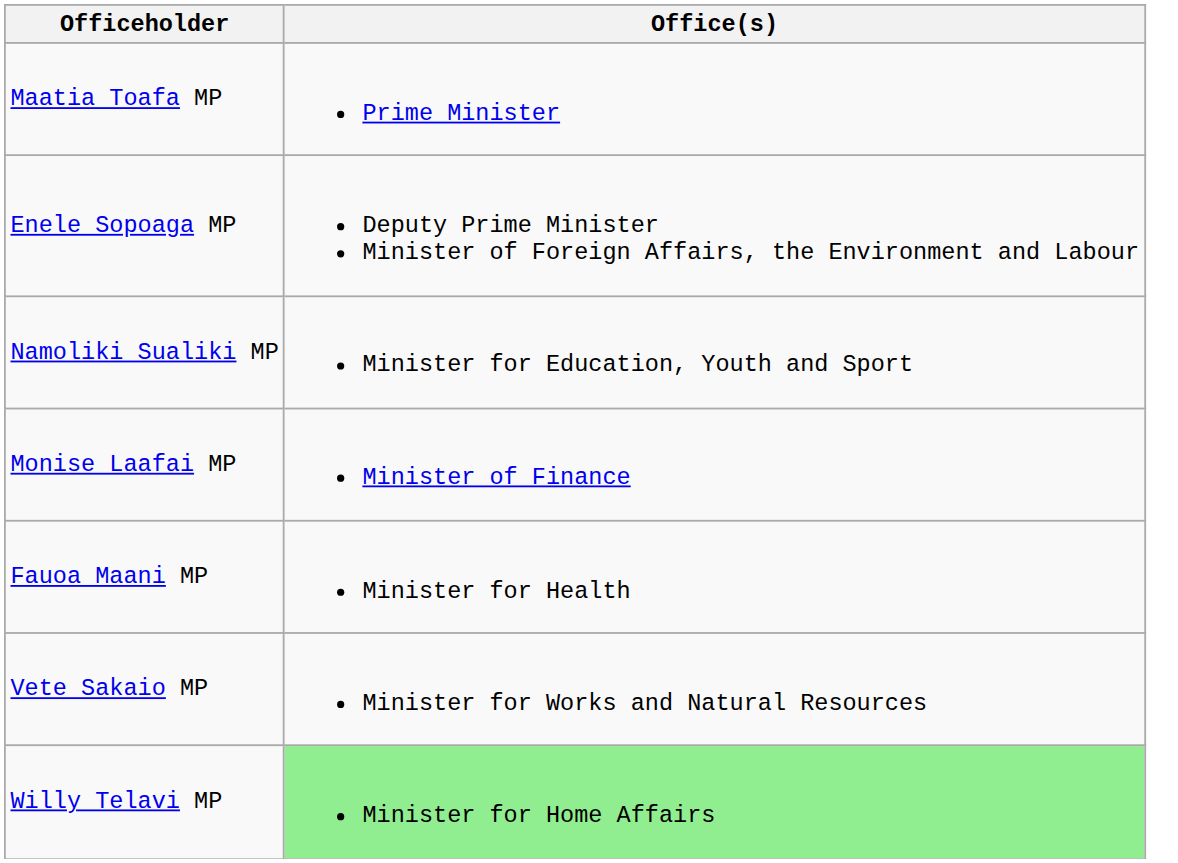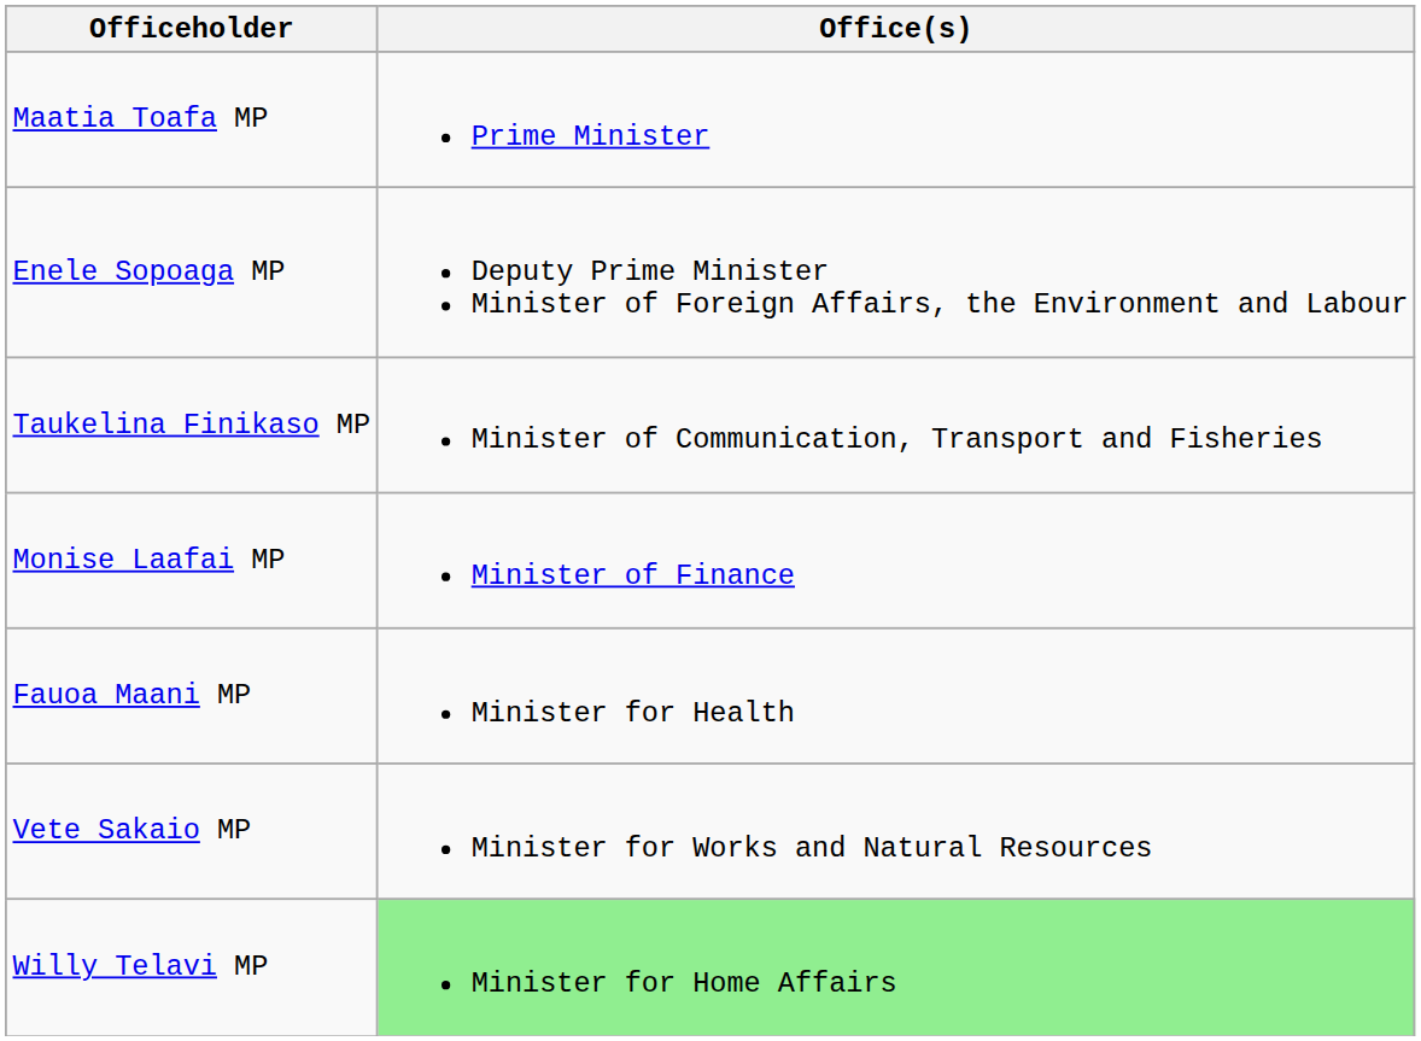- row: Namoliki Sualiki MP | Minister for Education, Youth and Sport
+ row: Taukelina Finikaso MP | Minister of Communication, Transport and Fisheries
